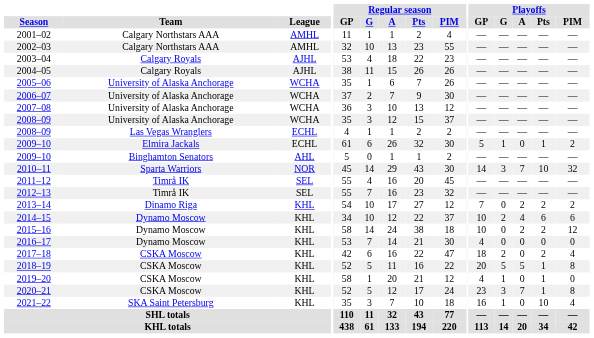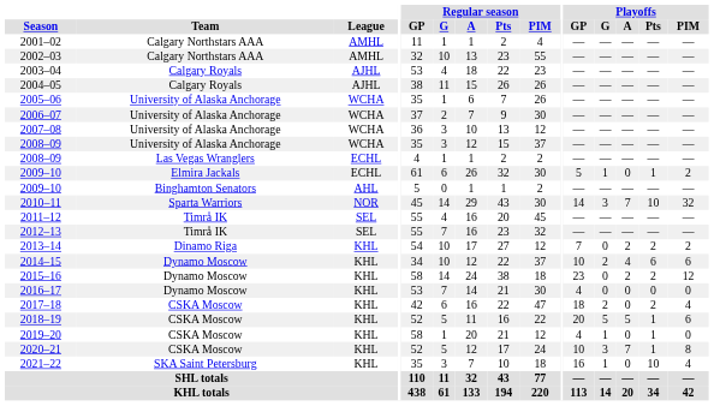2015–16 | Playoffs / GP: 10 -> 23
2018–19 | Playoffs / PIM: 8 -> 6
2020–21 | Playoffs / GP: 23 -> 10
